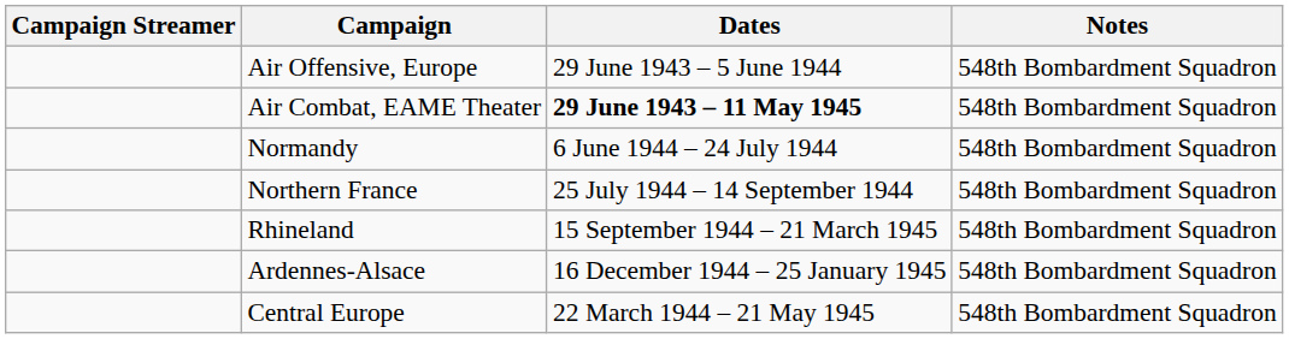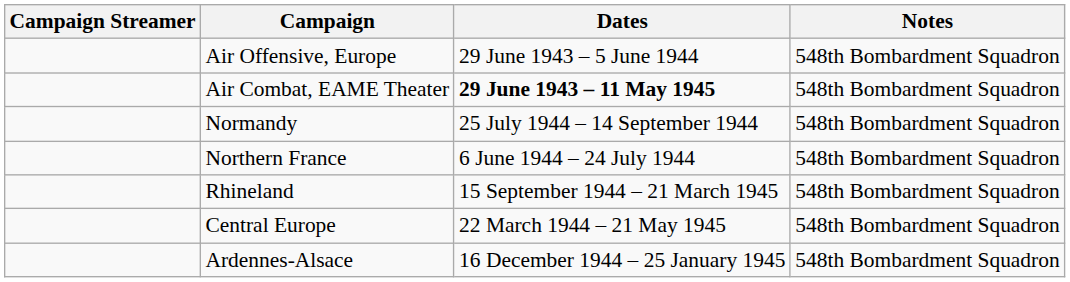Normandy | Dates: 6 June 1944 – 24 July 1944 -> 25 July 1944 – 14 September 1944
Northern France | Dates: 25 July 1944 – 14 September 1944 -> 6 June 1944 – 24 July 1944
rows swapped: Ardennes-Alsace <-> Central Europe
